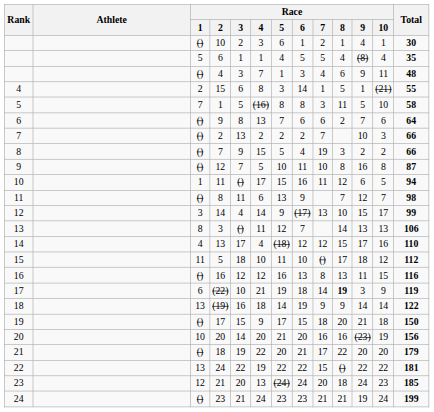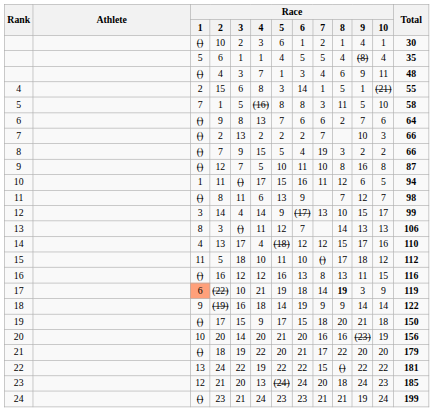(22) | Race / 1: no background -> lightsalmon background
(19) | Race / 1: 13 -> 9
